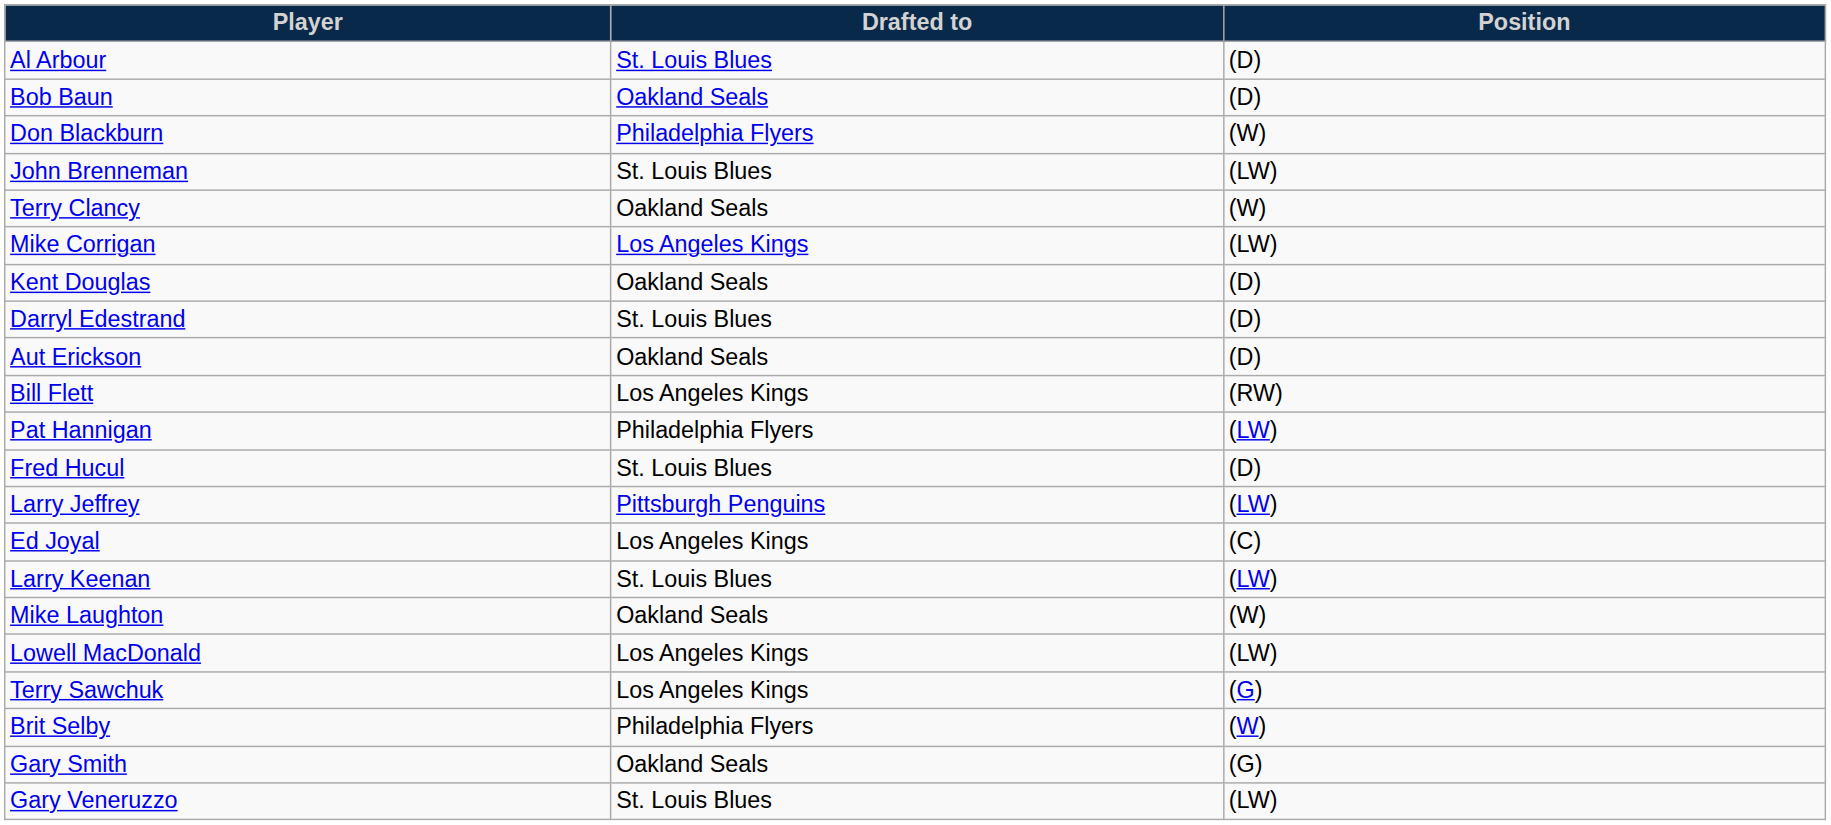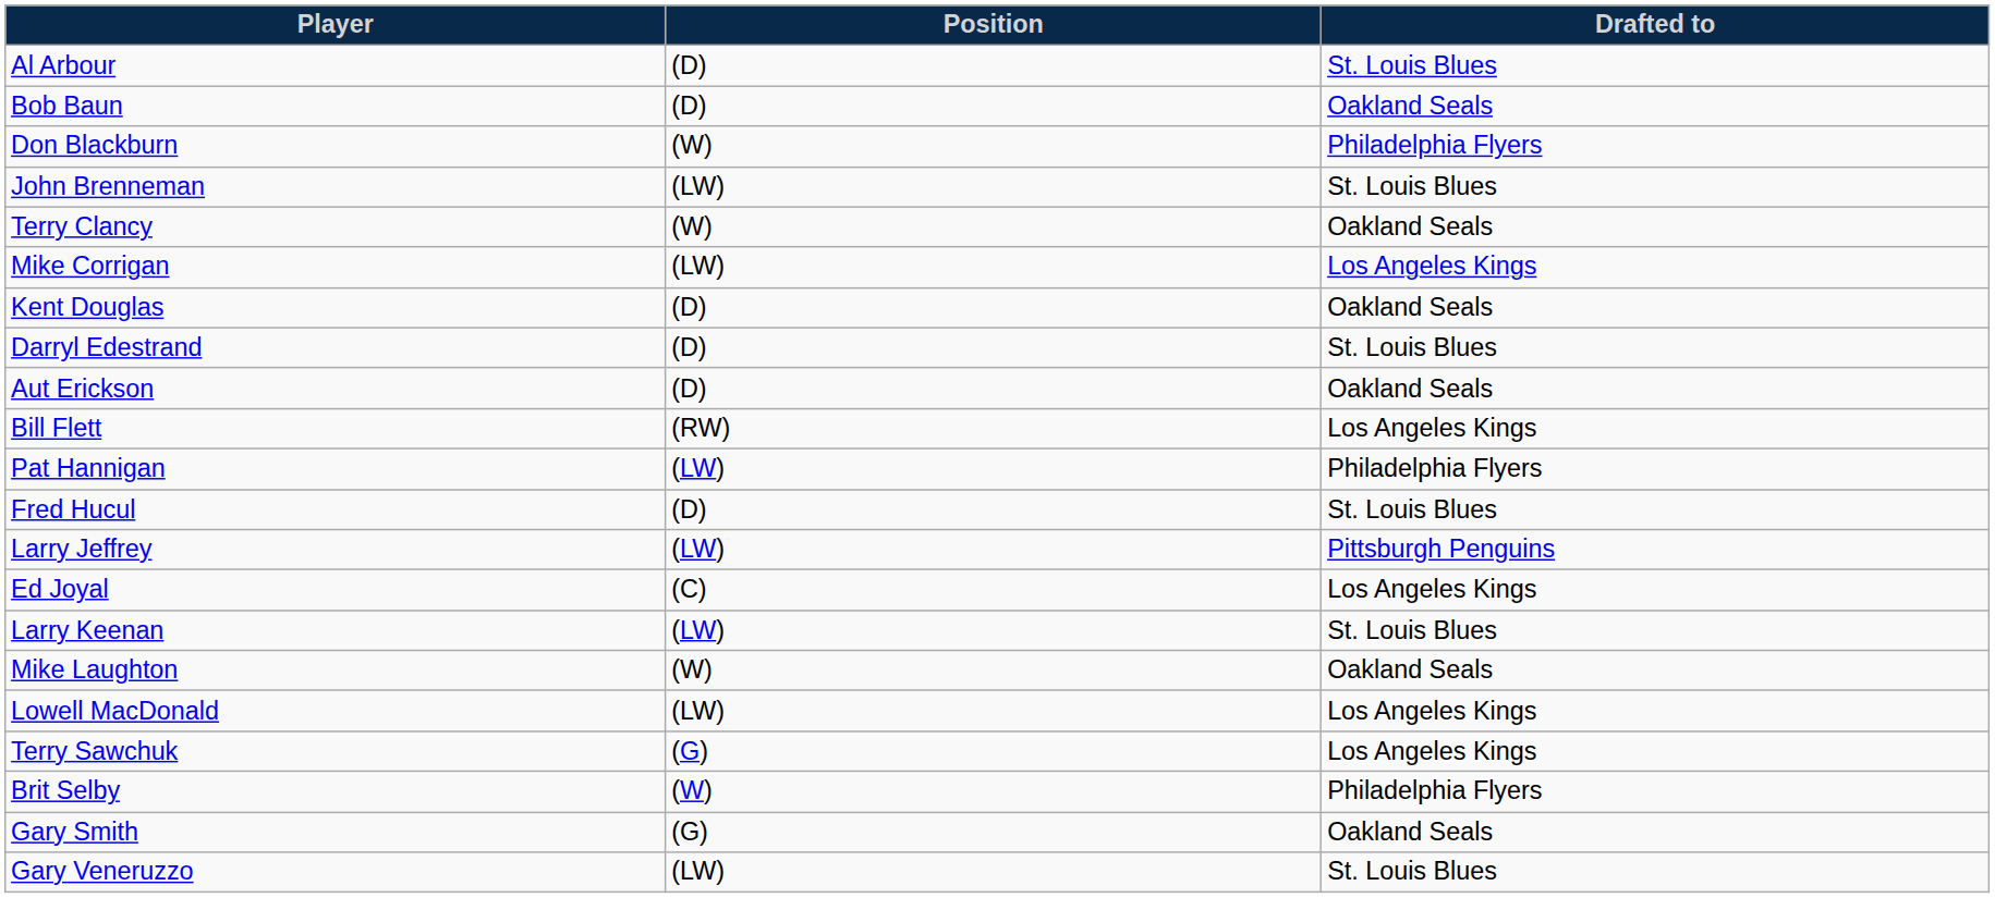columns swapped: Position <-> Drafted to
